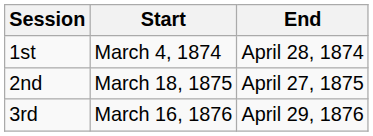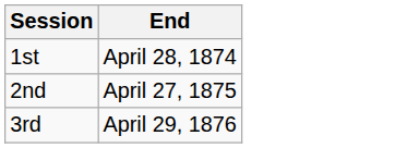- column: Start | March 4, 1874 | March 18, 1875 | March 16, 1876
